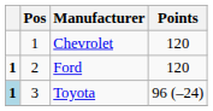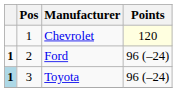Chevrolet | Points: no background -> lightyellow background
Ford | Points: 120 -> 96 (–24)
